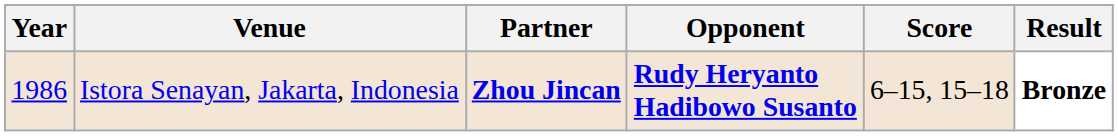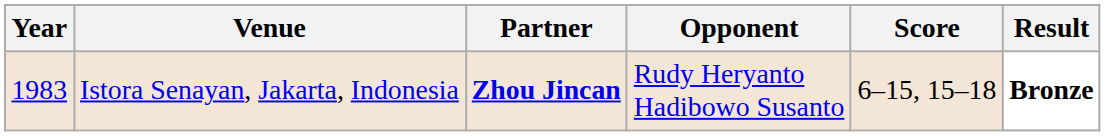Istora Senayan, Jakarta, Indonesia | Year: 1986 -> 1983
Istora Senayan, Jakarta, Indonesia | Opponent: bold -> normal
